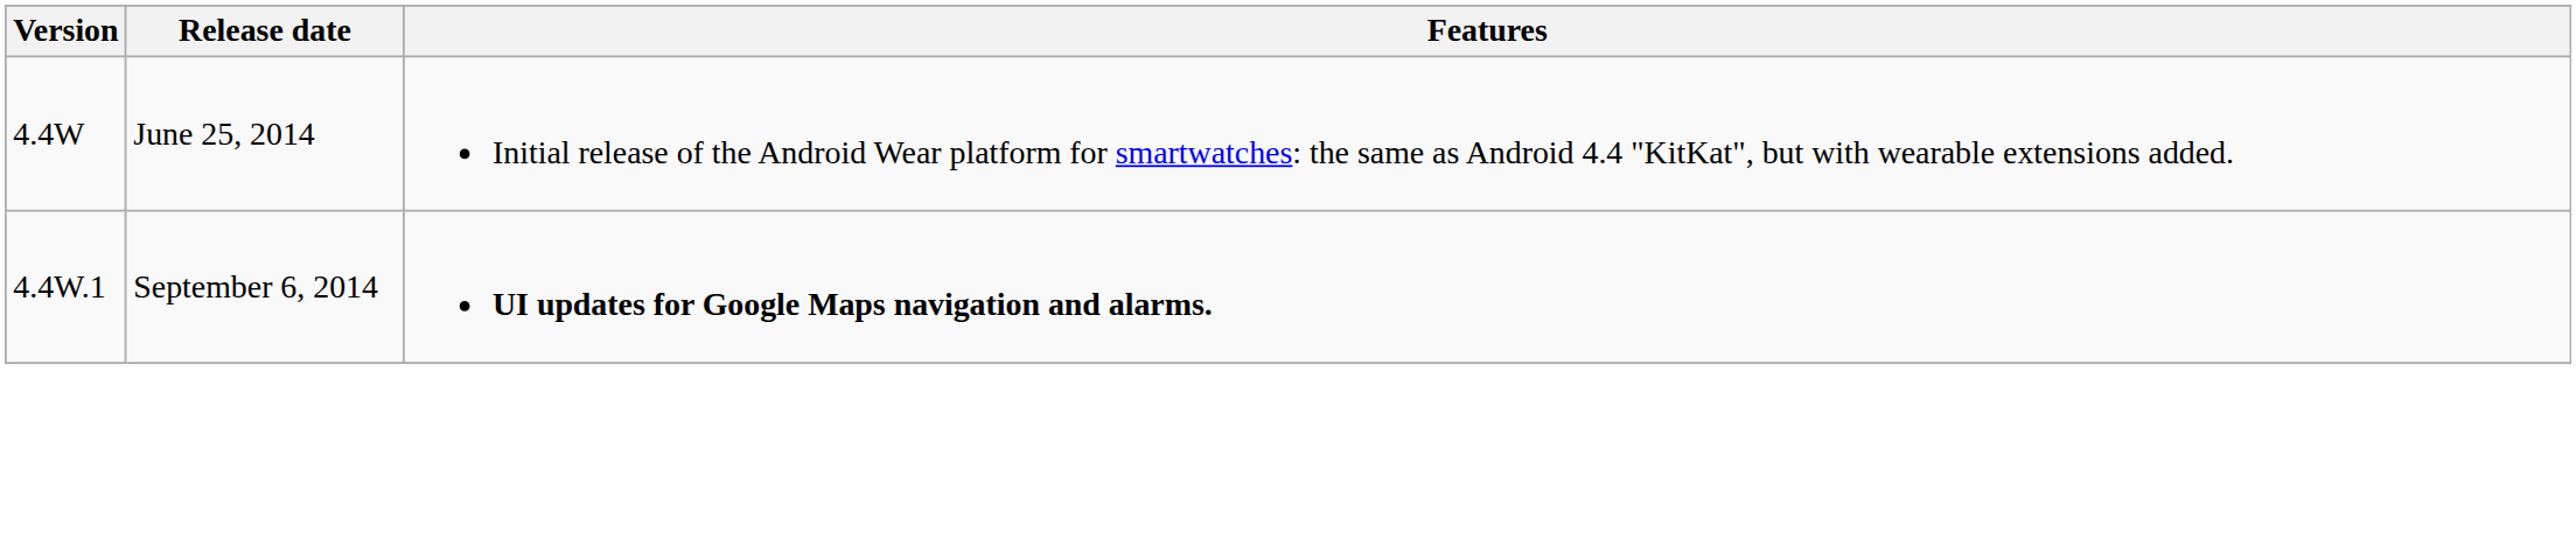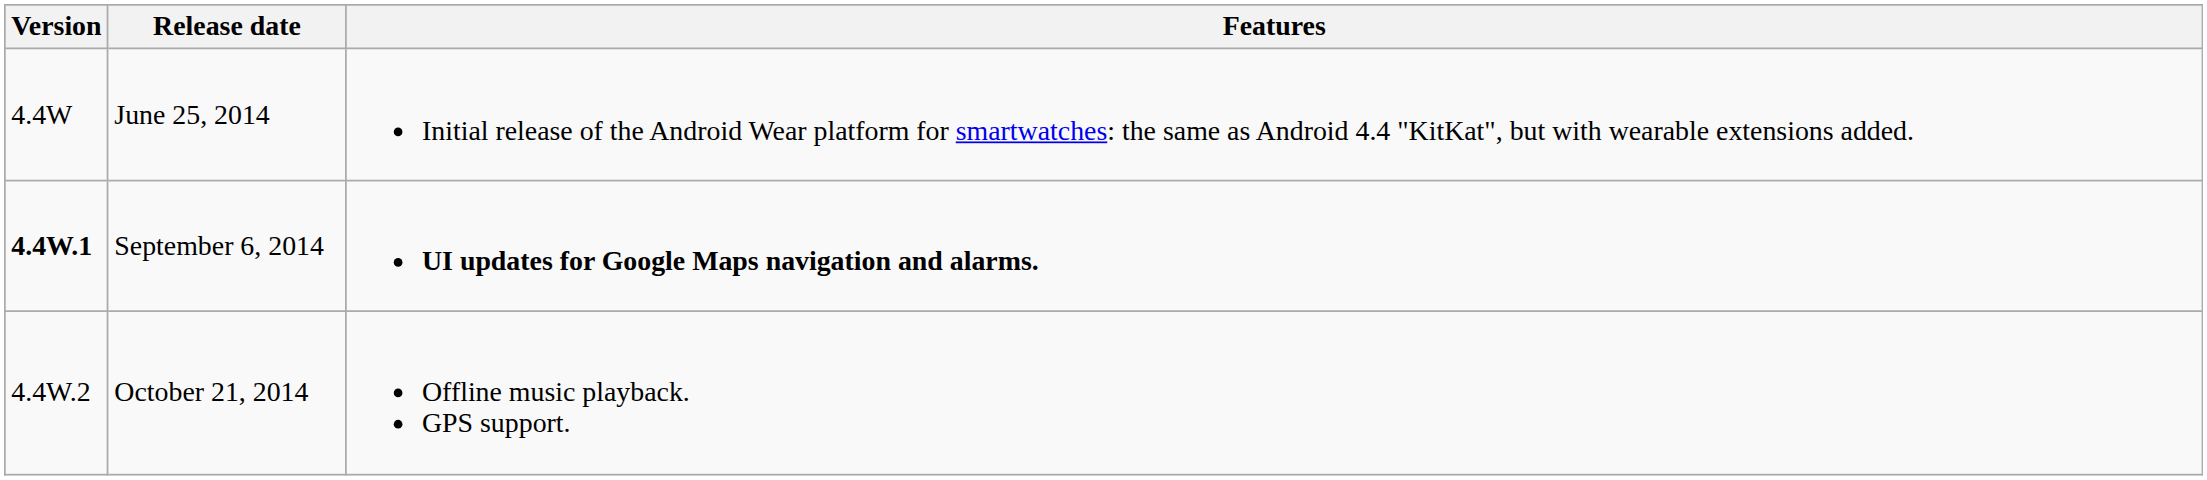September 6, 2014 | Version: normal -> bold
+ row: 4.4W.2 | October 21, 2014 | Offline music playback. GPS support.
